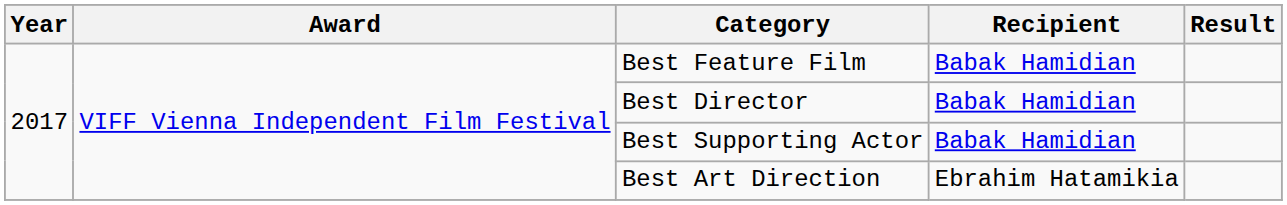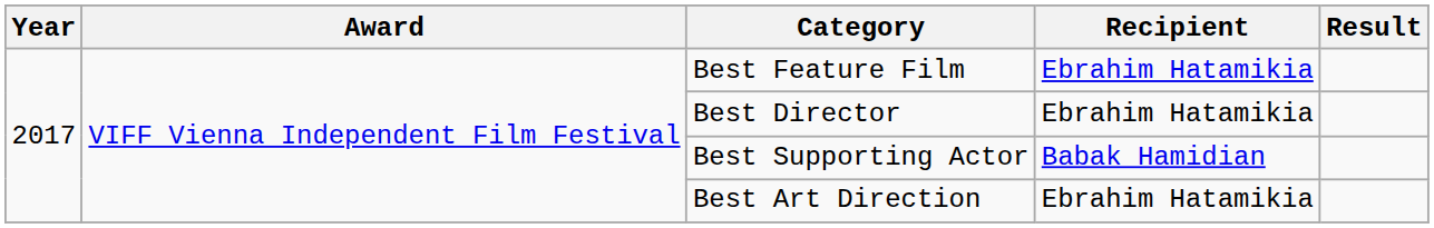Best Feature Film | Recipient: Babak Hamidian -> Ebrahim Hatamikia
Best Director | Recipient: Babak Hamidian -> Ebrahim Hatamikia
